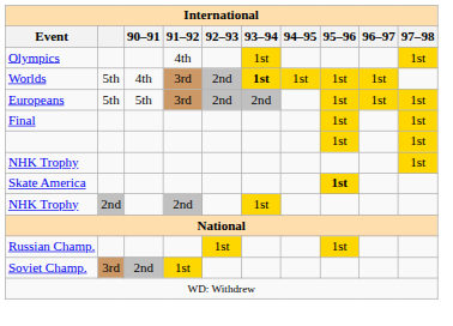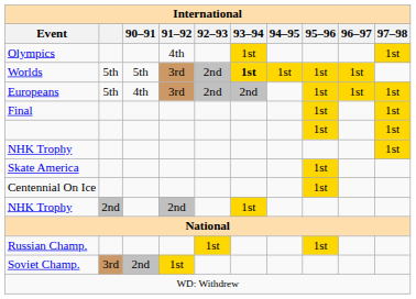Worlds | 90–91: 4th -> 5th
Europeans | 90–91: 5th -> 4th
Skate America | 95–96: bold -> normal
+ row: Centennial On Ice | 1st
